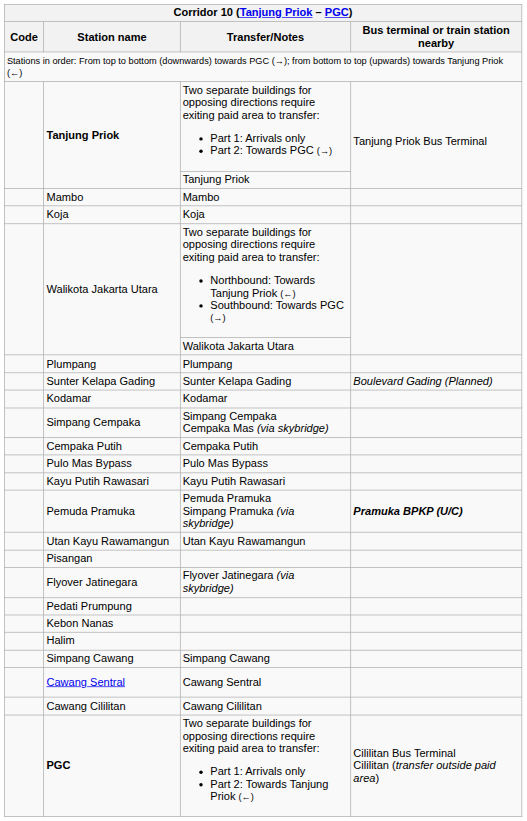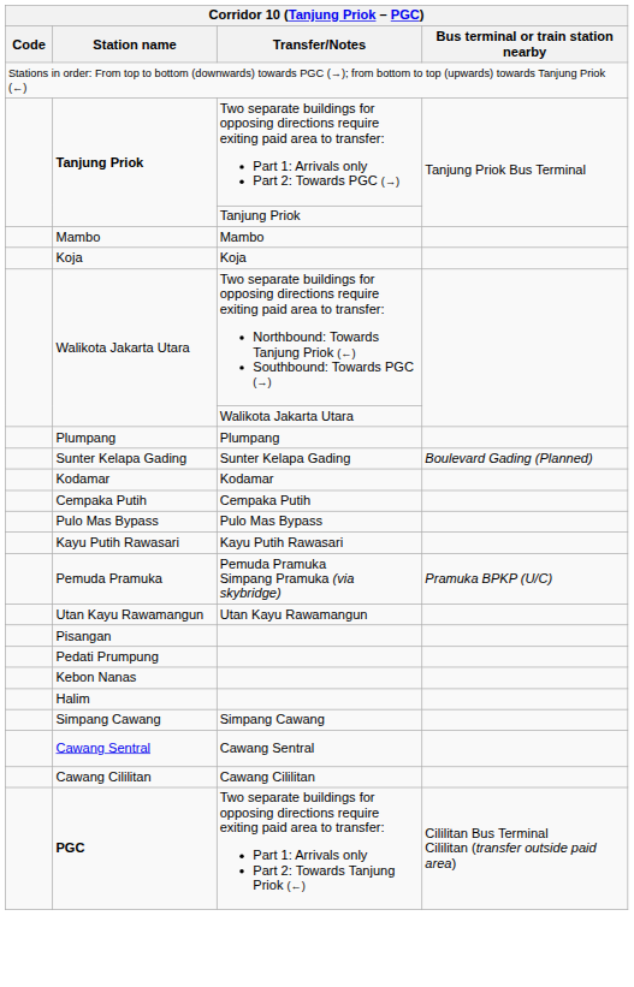- row: Simpang Cempaka | Simpang Cempaka Cempaka Mas (via skybridge)
Pemuda Pramuka | Bus terminal or train station nearby: bold -> normal
- row: Flyover Jatinegara | Flyover Jatinegara (via skybridge)
